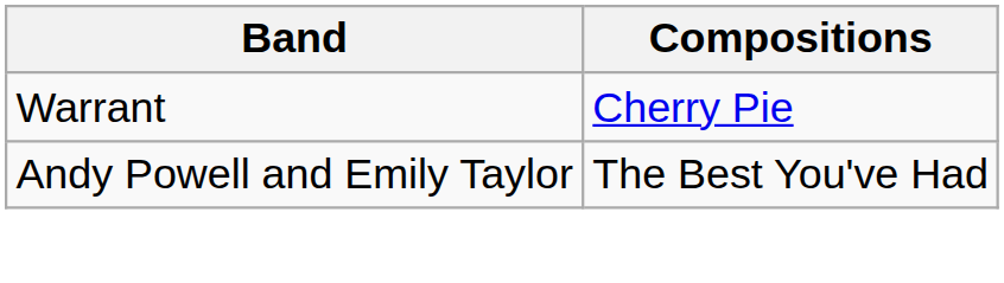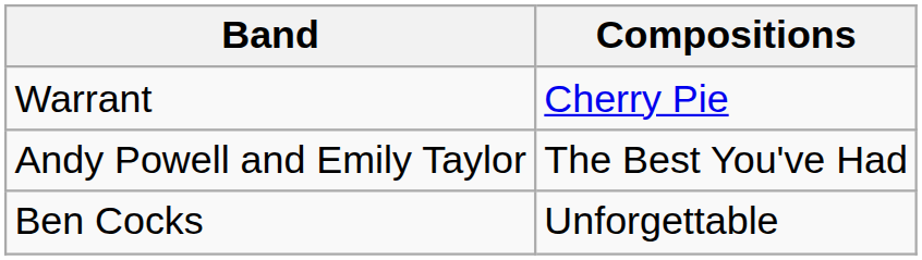+ row: Ben Cocks | Unforgettable
